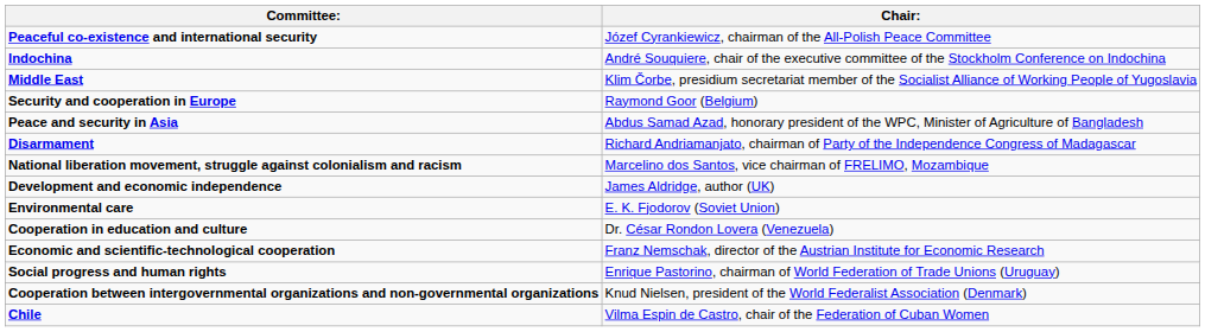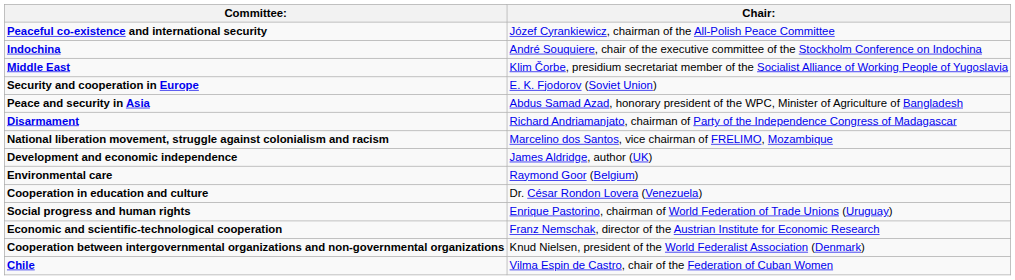Security and cooperation in Europe | Chair:: Raymond Goor (Belgium) -> E. K. Fjodorov (Soviet Union)
Environmental care | Chair:: E. K. Fjodorov (Soviet Union) -> Raymond Goor (Belgium)
rows swapped: Economic and scientific-technological cooperation <-> Social progress and human rights
